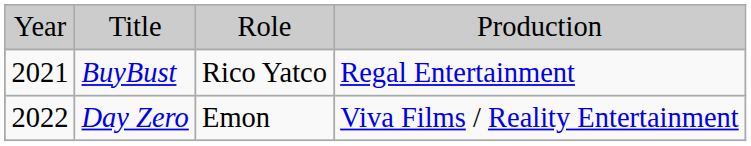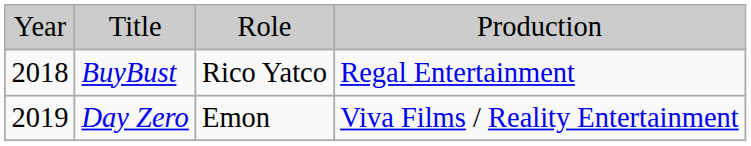BuyBust | column 1: 2021 -> 2018
Day Zero | column 1: 2022 -> 2019
